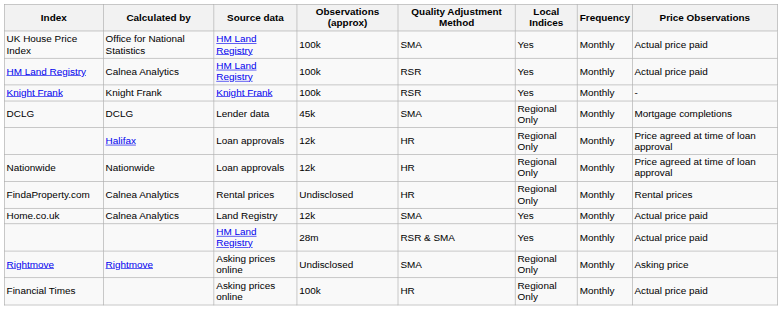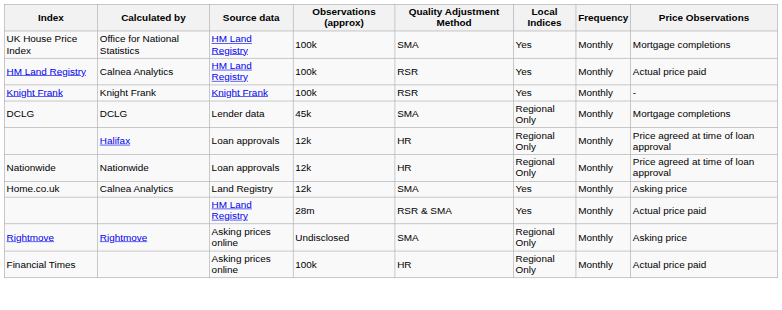UK House Price Index | Price Observations: Actual price paid -> Mortgage completions
- row: FindaProperty.com | Calnea Analytics | Rental prices | Undisclosed | HR | Regional Only | Monthly | Rental prices
Home.co.uk | Price Observations: Actual price paid -> Asking price
